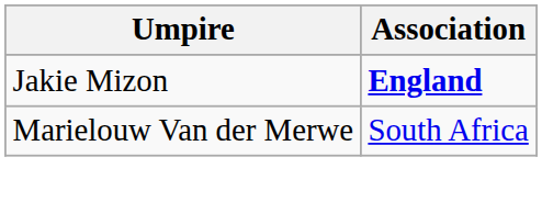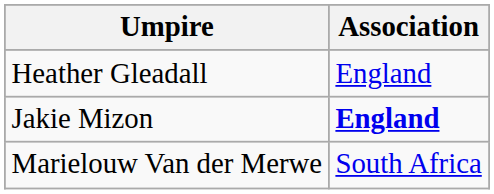+ row: Heather Gleadall | England
